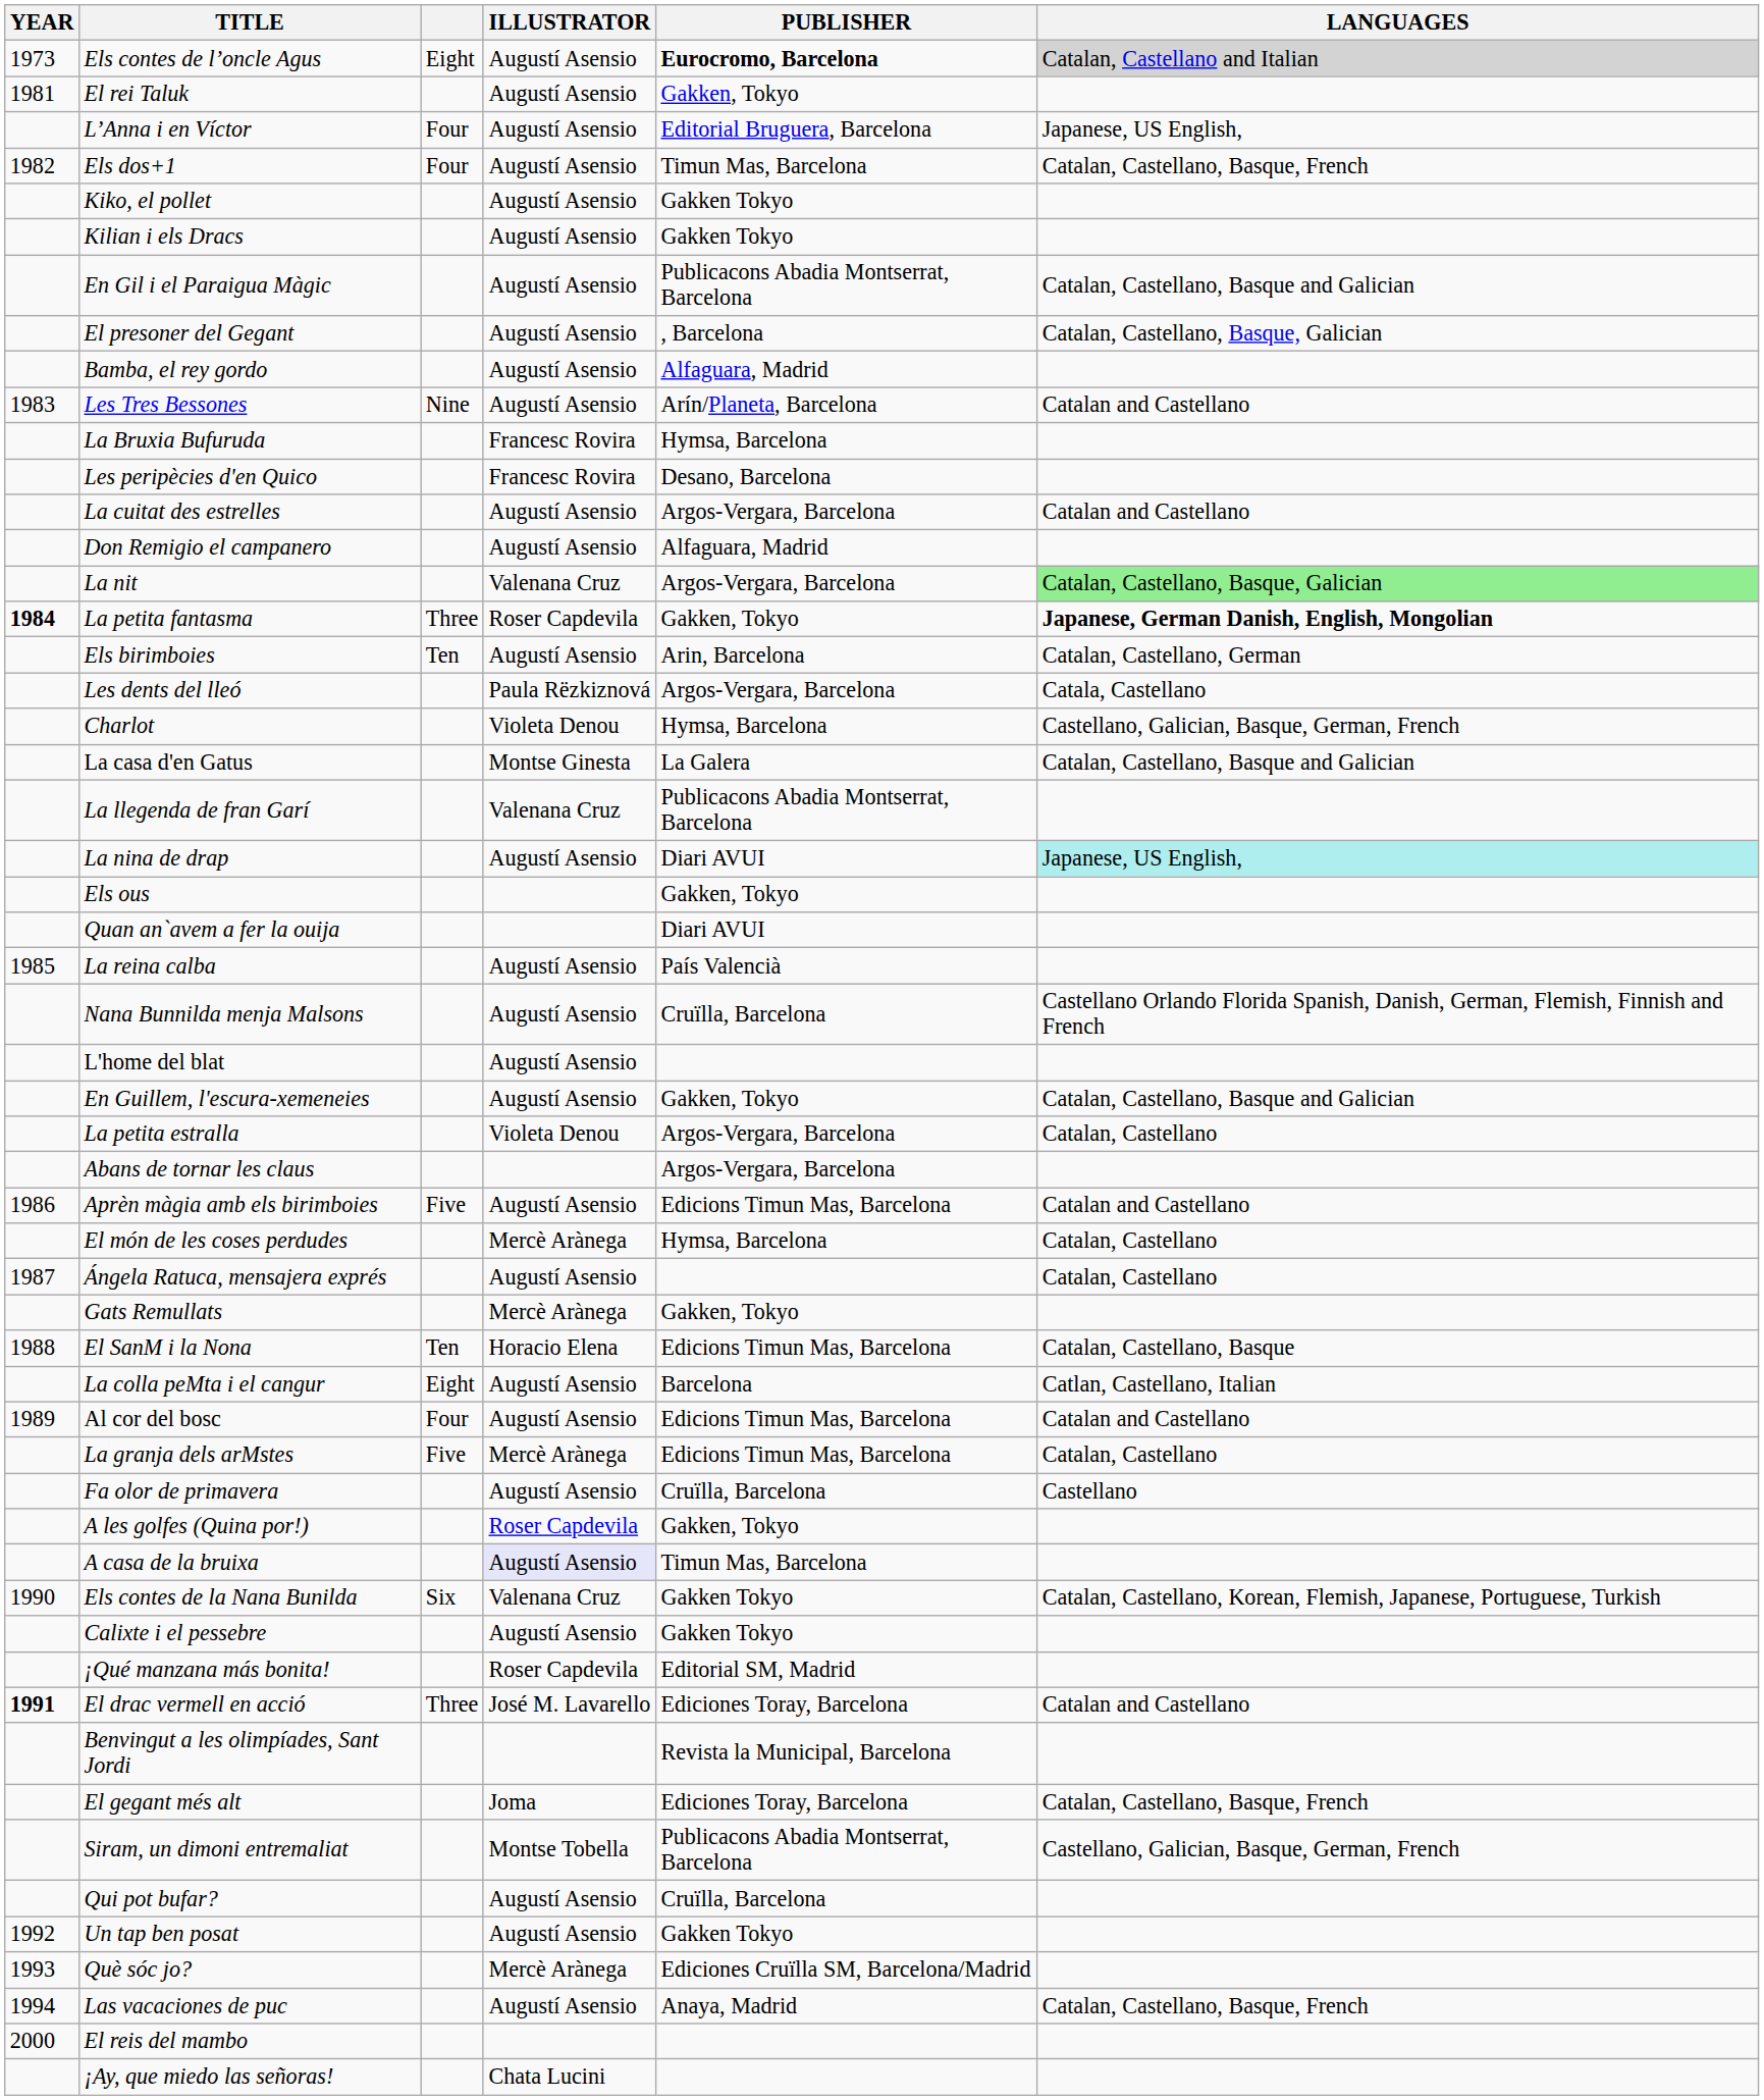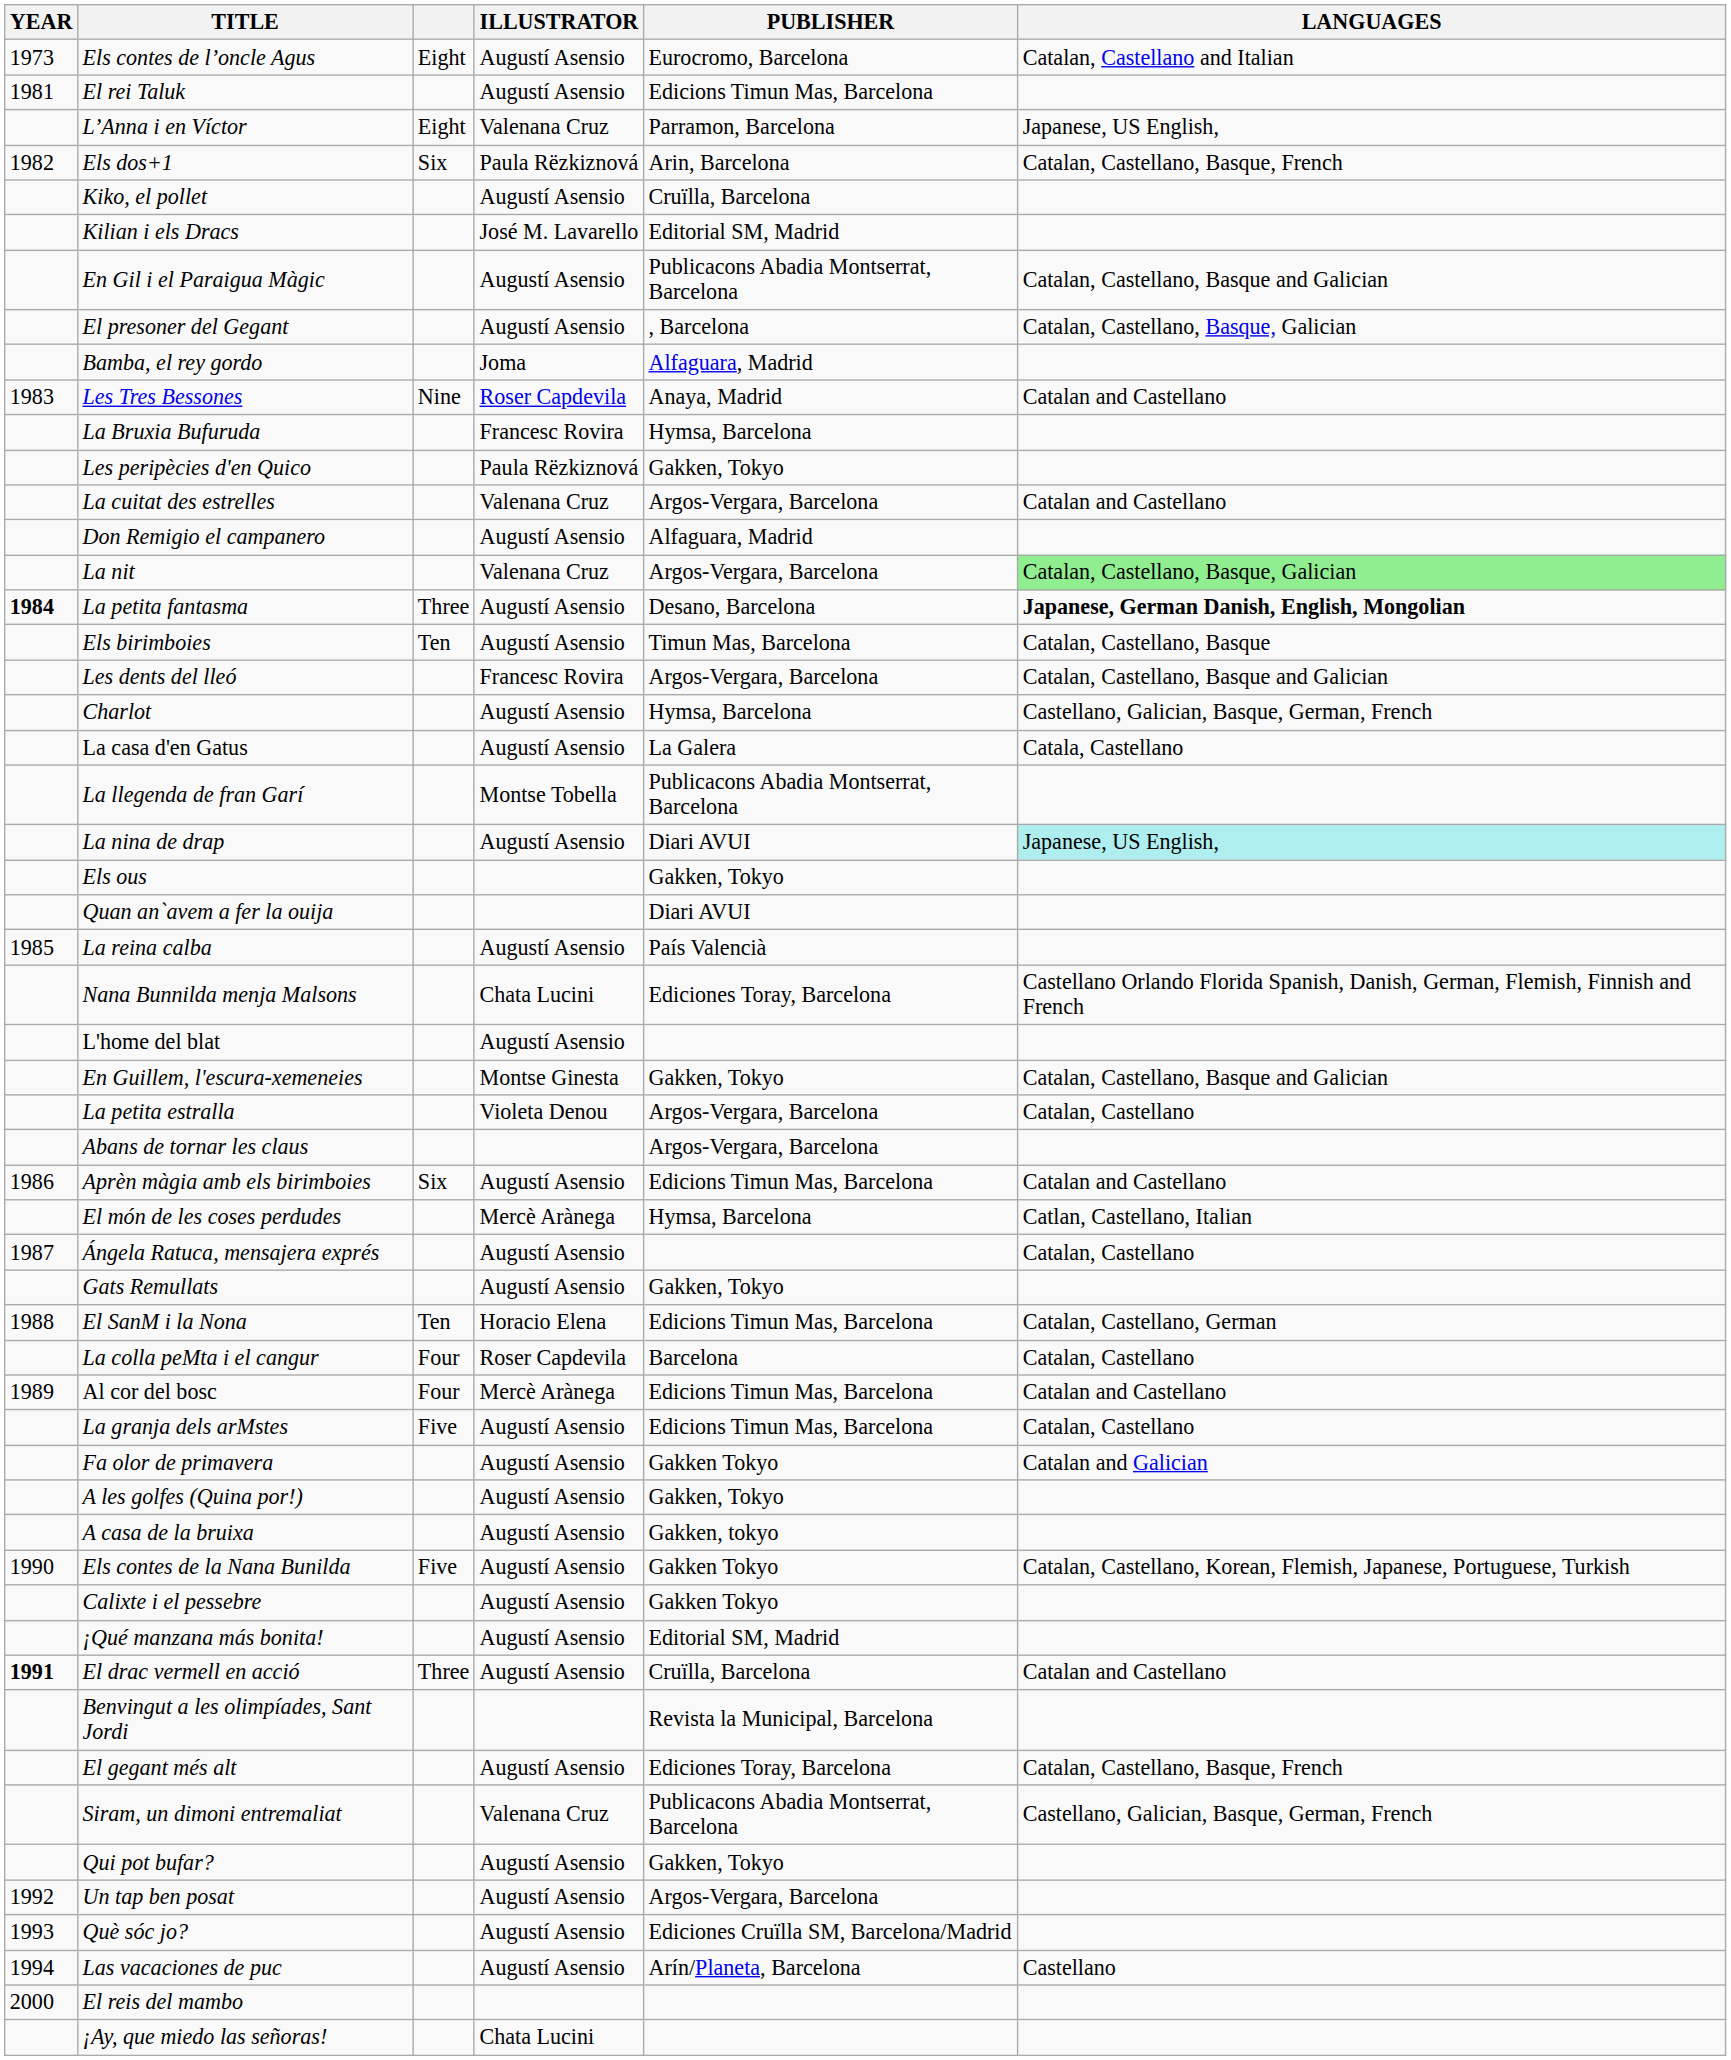Els contes de l’oncle Agus | PUBLISHER: bold -> normal
Els contes de l’oncle Agus | LANGUAGES: lightgrey background -> no background
El rei Taluk | PUBLISHER: Gakken, Tokyo -> Edicions Timun Mas, Barcelona
L’Anna i en Víctor | column 3: Four -> Eight
L’Anna i en Víctor | ILLUSTRATOR: Augustí Asensio -> Valenana Cruz
L’Anna i en Víctor | PUBLISHER: Editorial Bruguera, Barcelona -> Parramon, Barcelona
Els dos+1 | column 3: Four -> Six
Els dos+1 | ILLUSTRATOR: Augustí Asensio -> Paula Rëzkiznová
Els dos+1 | PUBLISHER: Timun Mas, Barcelona -> Arin, Barcelona
Kiko, el pollet | PUBLISHER: Gakken Tokyo -> Cruïlla, Barcelona
Kilian i els Dracs | ILLUSTRATOR: Augustí Asensio -> José M. Lavarello
Kilian i els Dracs | PUBLISHER: Gakken Tokyo -> Editorial SM, Madrid
Bamba, el rey gordo | ILLUSTRATOR: Augustí Asensio -> Joma
Les Tres Bessones | ILLUSTRATOR: Augustí Asensio -> Roser Capdevila
Les Tres Bessones | PUBLISHER: Arín/Planeta, Barcelona -> Anaya, Madrid
Les peripècies d'en Quico | ILLUSTRATOR: Francesc Rovira -> Paula Rëzkiznová
Les peripècies d'en Quico | PUBLISHER: Desano, Barcelona -> Gakken, Tokyo
La cuitat des estrelles | ILLUSTRATOR: Augustí Asensio -> Valenana Cruz
La petita fantasma | ILLUSTRATOR: Roser Capdevila -> Augustí Asensio
La petita fantasma | PUBLISHER: Gakken, Tokyo -> Desano, Barcelona
Els birimboies | PUBLISHER: Arin, Barcelona -> Timun Mas, Barcelona
Els birimboies | LANGUAGES: Catalan, Castellano, German -> Catalan, Castellano, Basque
Les dents del lleó | ILLUSTRATOR: Paula Rëzkiznová -> Francesc Rovira
Les dents del lleó | LANGUAGES: Catala, Castellano -> Catalan, Castellano, Basque and Galician
Charlot | ILLUSTRATOR: Violeta Denou -> Augustí Asensio
La casa d'en Gatus | ILLUSTRATOR: Montse Ginesta -> Augustí Asensio
La casa d'en Gatus | LANGUAGES: Catalan, Castellano, Basque and Galician -> Catala, Castellano
La llegenda de fran Garí | ILLUSTRATOR: Valenana Cruz -> Montse Tobella
Nana Bunnilda menja Malsons | ILLUSTRATOR: Augustí Asensio -> Chata Lucini
Nana Bunnilda menja Malsons | PUBLISHER: Cruïlla, Barcelona -> Ediciones Toray, Barcelona
En Guillem, l'escura-xemeneies | ILLUSTRATOR: Augustí Asensio -> Montse Ginesta
Aprèn màgia amb els birimboies | column 3: Five -> Six
El món de les coses perdudes | LANGUAGES: Catalan, Castellano -> Catlan, Castellano, Italian
Gats Remullats | ILLUSTRATOR: Mercè Arànega -> Augustí Asensio
El SanM i la Nona | LANGUAGES: Catalan, Castellano, Basque -> Catalan, Castellano, German
La colla peMta i el cangur | column 3: Eight -> Four
La colla peMta i el cangur | ILLUSTRATOR: Augustí Asensio -> Roser Capdevila
La colla peMta i el cangur | LANGUAGES: Catlan, Castellano, Italian -> Catalan, Castellano
Al cor del bosc | ILLUSTRATOR: Augustí Asensio -> Mercè Arànega
La granja dels arMstes | ILLUSTRATOR: Mercè Arànega -> Augustí Asensio
Fa olor de primavera | PUBLISHER: Cruïlla, Barcelona -> Gakken Tokyo
Fa olor de primavera | LANGUAGES: Castellano -> Catalan and Galician
A les golfes (Quina por!) | ILLUSTRATOR: Roser Capdevila -> Augustí Asensio
A casa de la bruixa | ILLUSTRATOR: lavender background -> no background
A casa de la bruixa | PUBLISHER: Timun Mas, Barcelona -> Gakken, tokyo
Els contes de la Nana Bunilda | column 3: Six -> Five
Els contes de la Nana Bunilda | ILLUSTRATOR: Valenana Cruz -> Augustí Asensio
¡Qué manzana más bonita! | ILLUSTRATOR: Roser Capdevila -> Augustí Asensio
El drac vermell en acció | ILLUSTRATOR: José M. Lavarello -> Augustí Asensio
El drac vermell en acció | PUBLISHER: Ediciones Toray, Barcelona -> Cruïlla, Barcelona
El gegant més alt | ILLUSTRATOR: Joma -> Augustí Asensio
Siram, un dimoni entremaliat | ILLUSTRATOR: Montse Tobella -> Valenana Cruz
Qui pot bufar? | PUBLISHER: Cruïlla, Barcelona -> Gakken, Tokyo
Un tap ben posat | PUBLISHER: Gakken Tokyo -> Argos-Vergara, Barcelona
Què sóc jo? | ILLUSTRATOR: Mercè Arànega -> Augustí Asensio
Las vacaciones de puc | PUBLISHER: Anaya, Madrid -> Arín/Planeta, Barcelona
Las vacaciones de puc | LANGUAGES: Catalan, Castellano, Basque, French -> Castellano
